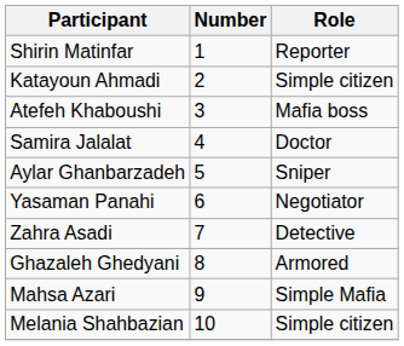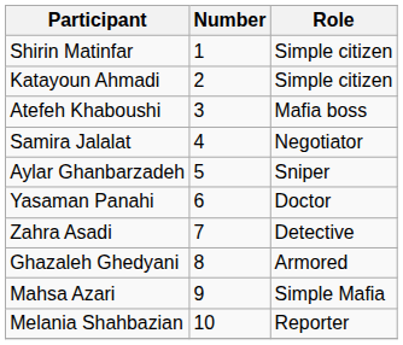Shirin Matinfar | Role: Reporter -> Simple citizen
Samira Jalalat | Role: Doctor -> Negotiator
Yasaman Panahi | Role: Negotiator -> Doctor
Melania Shahbazian | Role: Simple citizen -> Reporter
